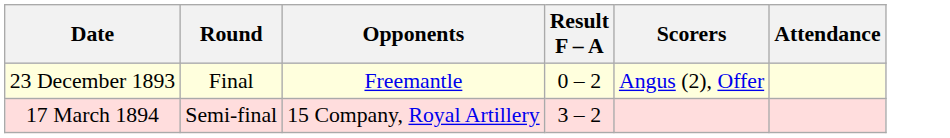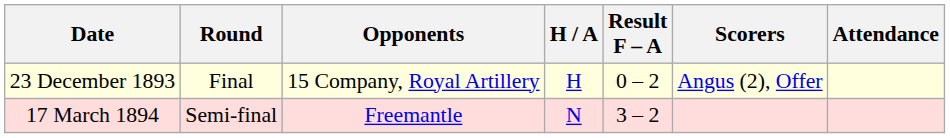+ column: H / A | H | N
23 December 1893 | Opponents: Freemantle -> 15 Company, Royal Artillery
17 March 1894 | Opponents: 15 Company, Royal Artillery -> Freemantle
